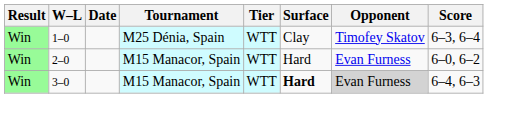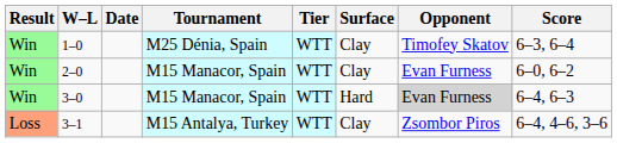2–0 | Surface: Hard -> Clay
3–0 | Surface: bold -> normal
+ row: Loss | 3–1 | M15 Antalya, Turkey | WTT | Clay | Zsombor Piros | 6–4, 4–6, 3–6
